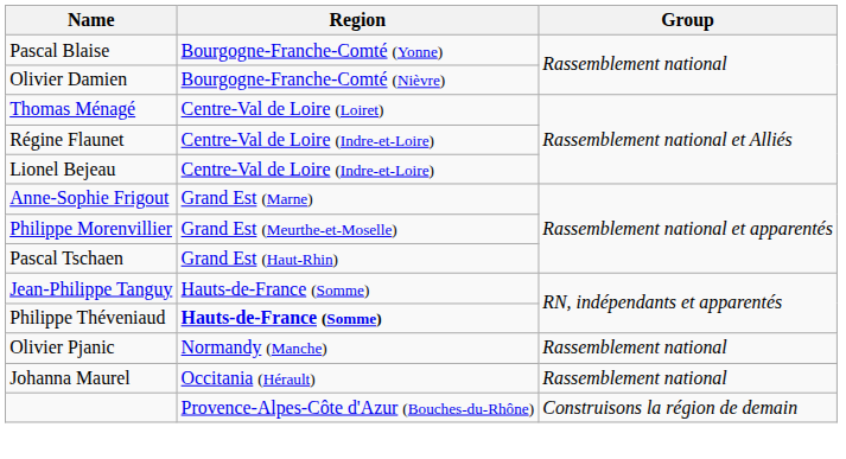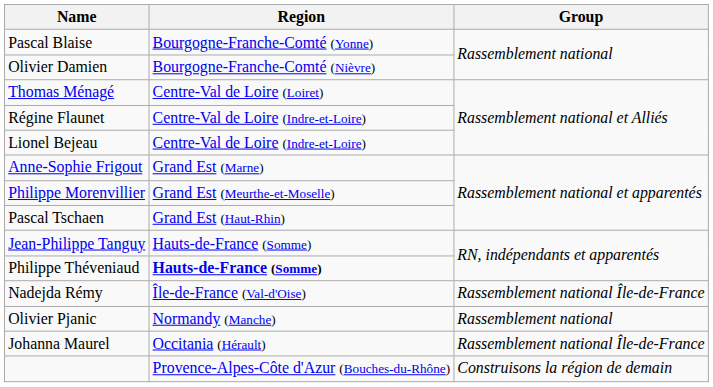+ row: Nadejda Rémy | Île-de-France (Val-d'Oise) | Rassemblement national Île-de-France
Johanna Maurel | Group: Rassemblement national -> Rassemblement national Île-de-France
